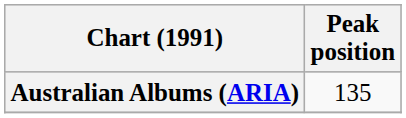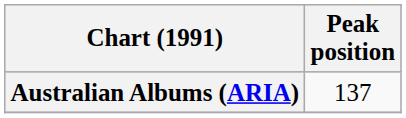Australian Albums (ARIA) | Peak position: 135 -> 137
